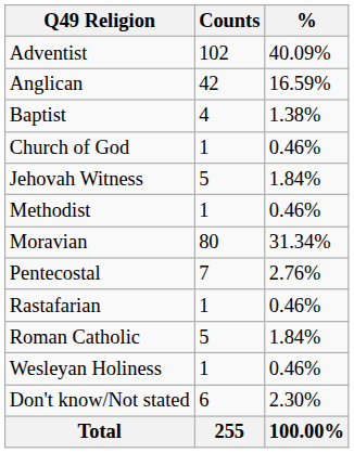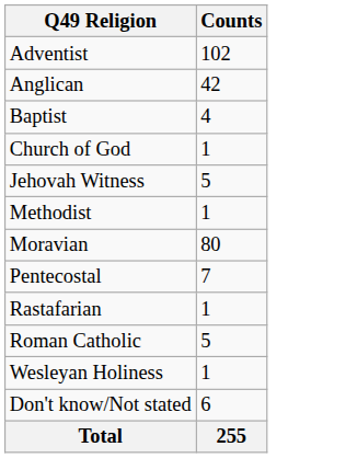- column: % | 40.09% | 16.59% | 1.38% | 0.46% | 1.84% | 0.46% | 31.34% | 2.76% | 0.46% | 1.84% | 0.46% | 2.30% | 100.00%
